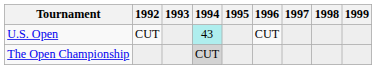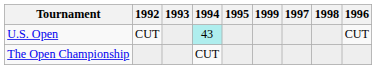columns swapped: 1996 <-> 1999
The Open Championship | 1994: lightgrey background -> no background
